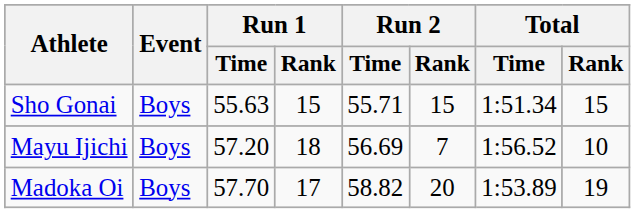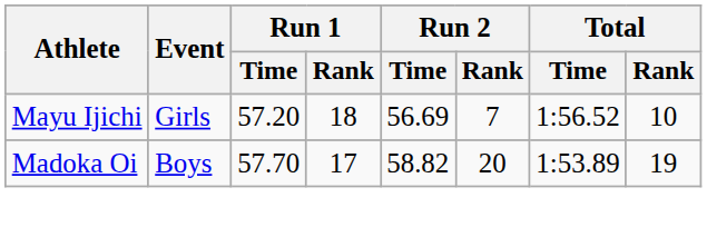- row: Sho Gonai | Boys | 55.63 | 15 | 55.71 | 15 | 1:51.34 | 15
Mayu Ijichi | Event: Boys -> Girls
